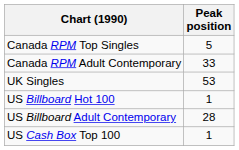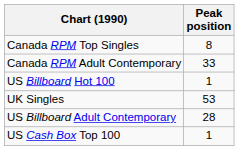Canada RPM Top Singles | Peak position: 5 -> 8
rows swapped: UK Singles <-> US Billboard Hot 100
